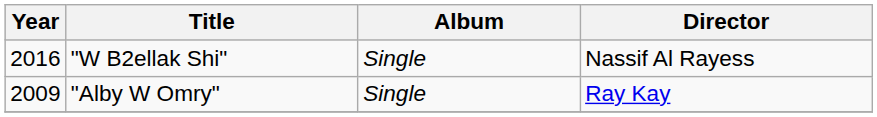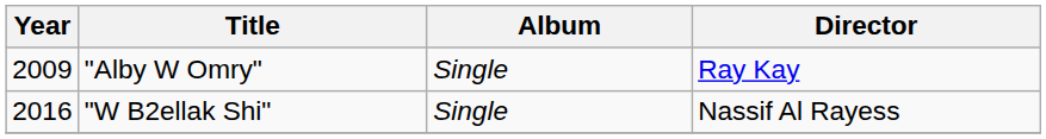rows swapped: "Alby W Omry" <-> "W B2ellak Shi"
